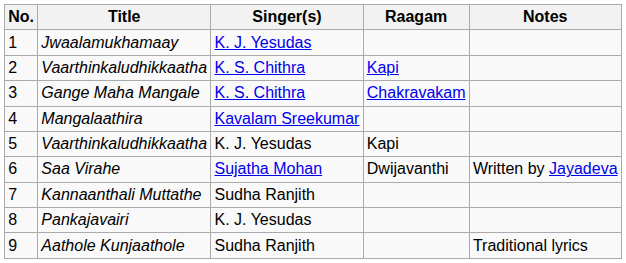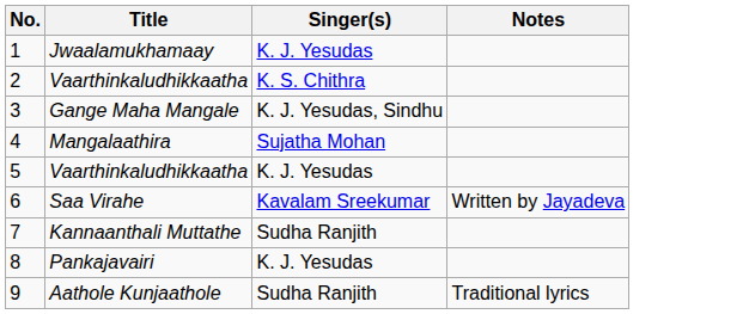- column: Raagam | Kapi | Chakravakam | Kapi | Dwijavanthi
3 | Singer(s): K. S. Chithra -> K. J. Yesudas, Sindhu
4 | Singer(s): Kavalam Sreekumar -> Sujatha Mohan
6 | Singer(s): Sujatha Mohan -> Kavalam Sreekumar
